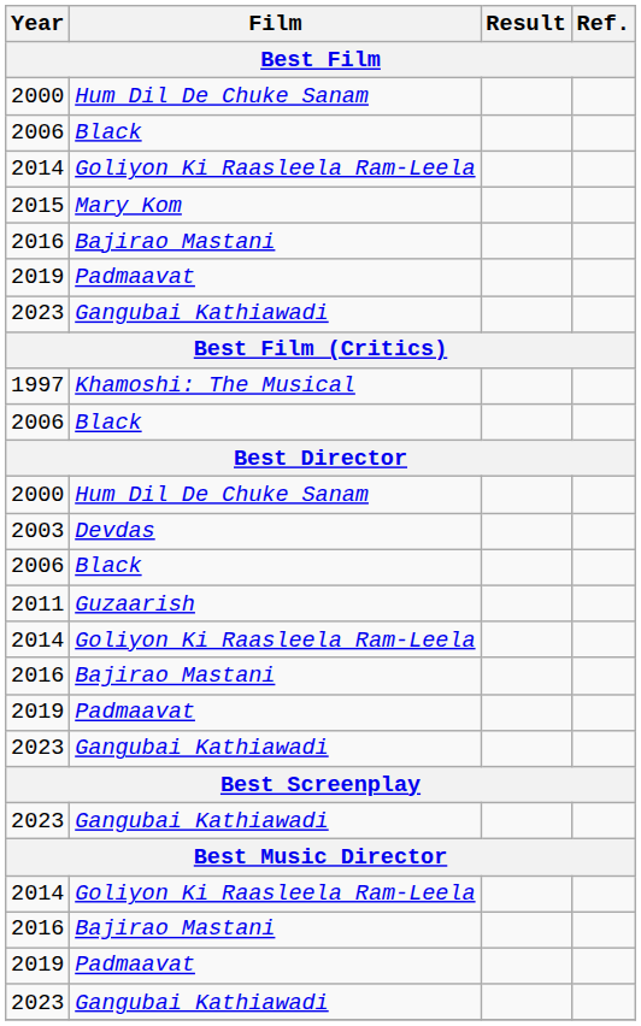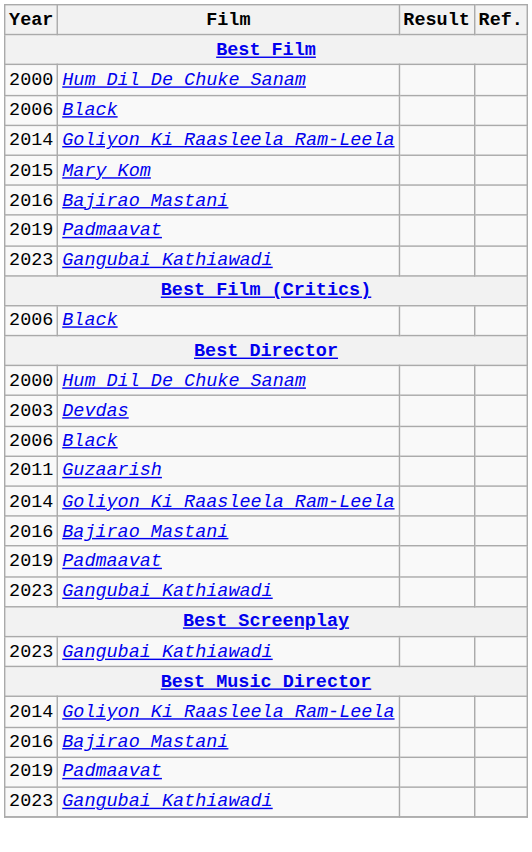- row: 1997 | Khamoshi: The Musical
